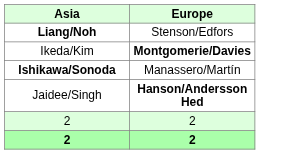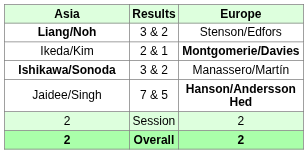+ column: Results | 3 & 2 | 2 & 1 | 3 & 2 | 7 & 5 | Session | Overall
